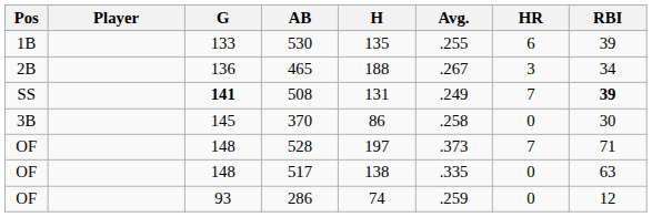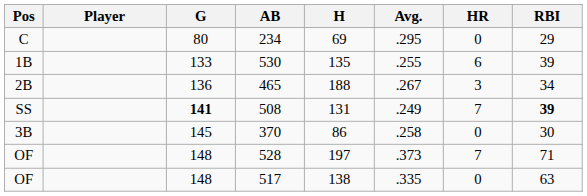+ row: C | 80 | 234 | 69 | .295 | 0 | 29
- row: OF | 93 | 286 | 74 | .259 | 0 | 12
